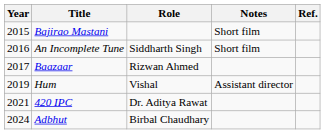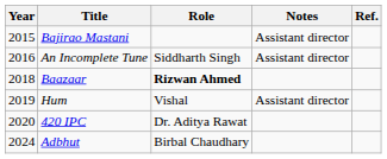Bajirao Mastani | Notes: Short film -> Assistant director
An Incomplete Tune | Notes: Short film -> Assistant director
Baazaar | Year: 2017 -> 2018
Baazaar | Role: normal -> bold
420 IPC | Year: 2021 -> 2020
